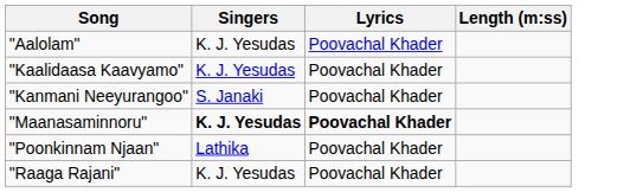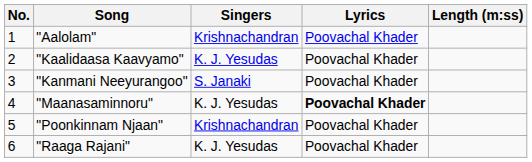+ column: No. | 1 | 2 | 3 | 4 | 5 | 6
"Aalolam" | Singers: K. J. Yesudas -> Krishnachandran
"Maanasaminnoru" | Singers: bold -> normal
"Poonkinnam Njaan" | Singers: Lathika -> Krishnachandran
